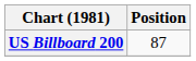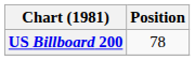US Billboard 200 | Position: 87 -> 78
